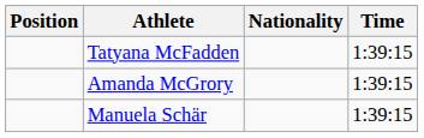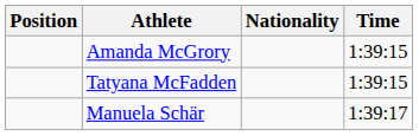rows swapped: Tatyana McFadden <-> Amanda McGrory
Manuela Schär | Time: 1:39:15 -> 1:39:17
